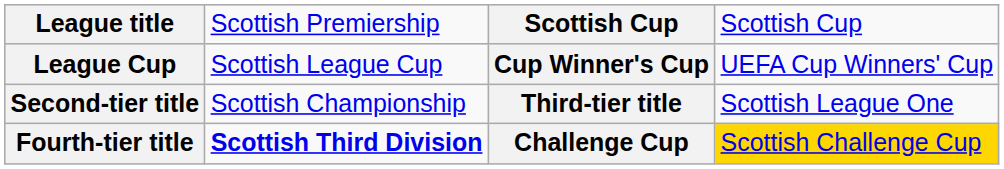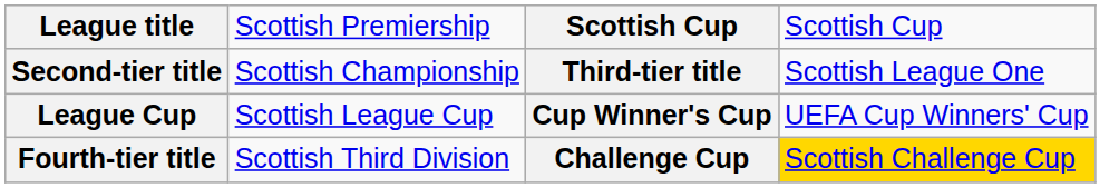rows swapped: League Cup <-> Second-tier title
Fourth-tier title | column 2: bold -> normal
